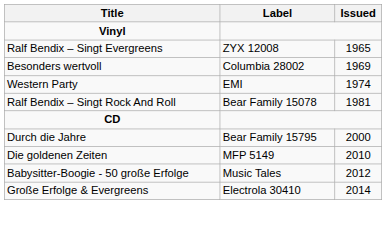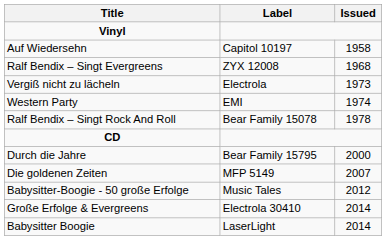+ row: Auf Wiedersehn | Capitol 10197 | 1958
Ralf Bendix – Singt Evergreens | Issued: 1965 -> 1968
- row: Besonders wertvoll | Columbia 28002 | 1969
+ row: Vergiß nicht zu lächeln | Electrola | 1973
Ralf Bendix – Singt Rock And Roll | Issued: 1981 -> 1978
Die goldenen Zeiten | Issued: 2010 -> 2007
+ row: Babysitter Boogie | LaserLight | 2014
